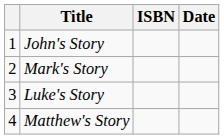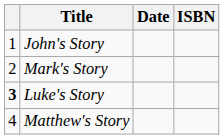columns swapped: Date <-> ISBN
Luke's Story | column 1: normal -> bold
